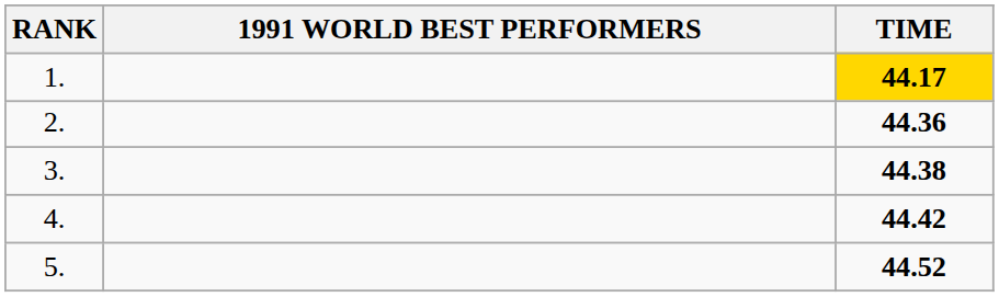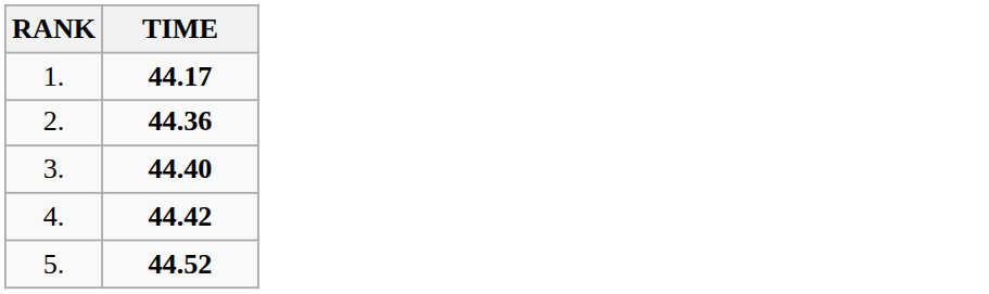- column: 1991 WORLD BEST PERFORMERS
1. | TIME: gold background -> no background
3. | TIME: 44.38 -> 44.40
